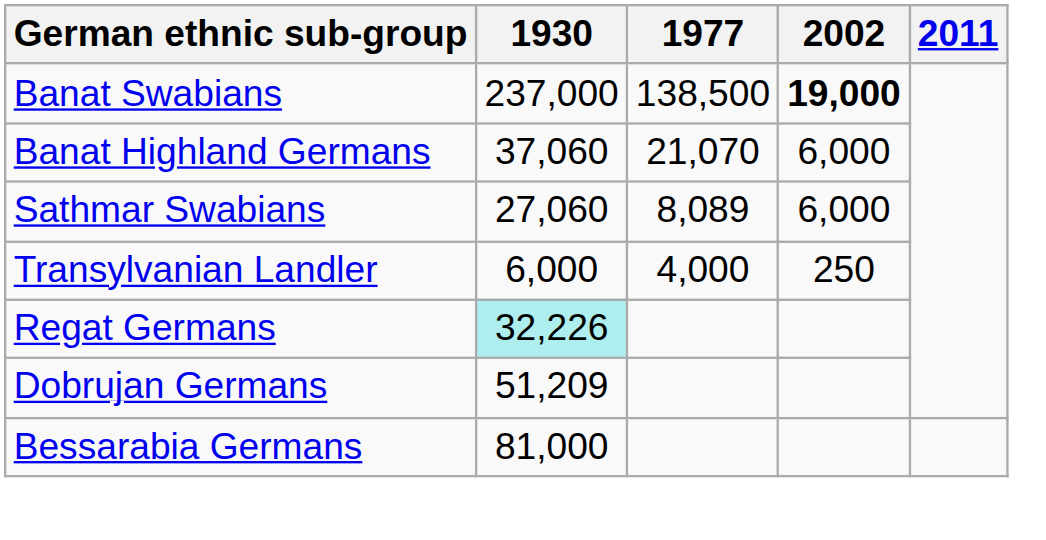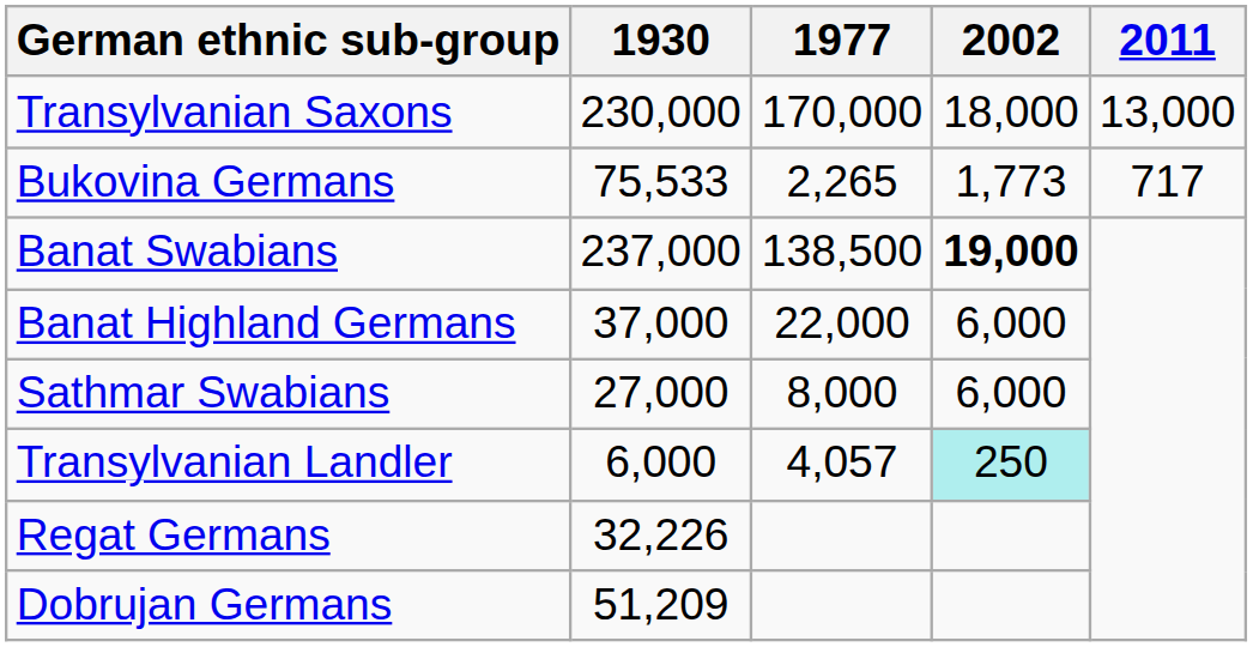+ row: Transylvanian Saxons | 230,000 | 170,000 | 18,000 | 13,000
+ row: Bukovina Germans | 75,533 | 2,265 | 1,773 | 717
Banat Highland Germans | 1930: 37,060 -> 37,000
Banat Highland Germans | 1977: 21,070 -> 22,000
Sathmar Swabians | 1930: 27,060 -> 27,000
Sathmar Swabians | 1977: 8,089 -> 8,000
Transylvanian Landler | 1977: 4,000 -> 4,057
Transylvanian Landler | 2002: no background -> paleturquoise background
Regat Germans | 1930: paleturquoise background -> no background
- row: Bessarabia Germans | 81,000
